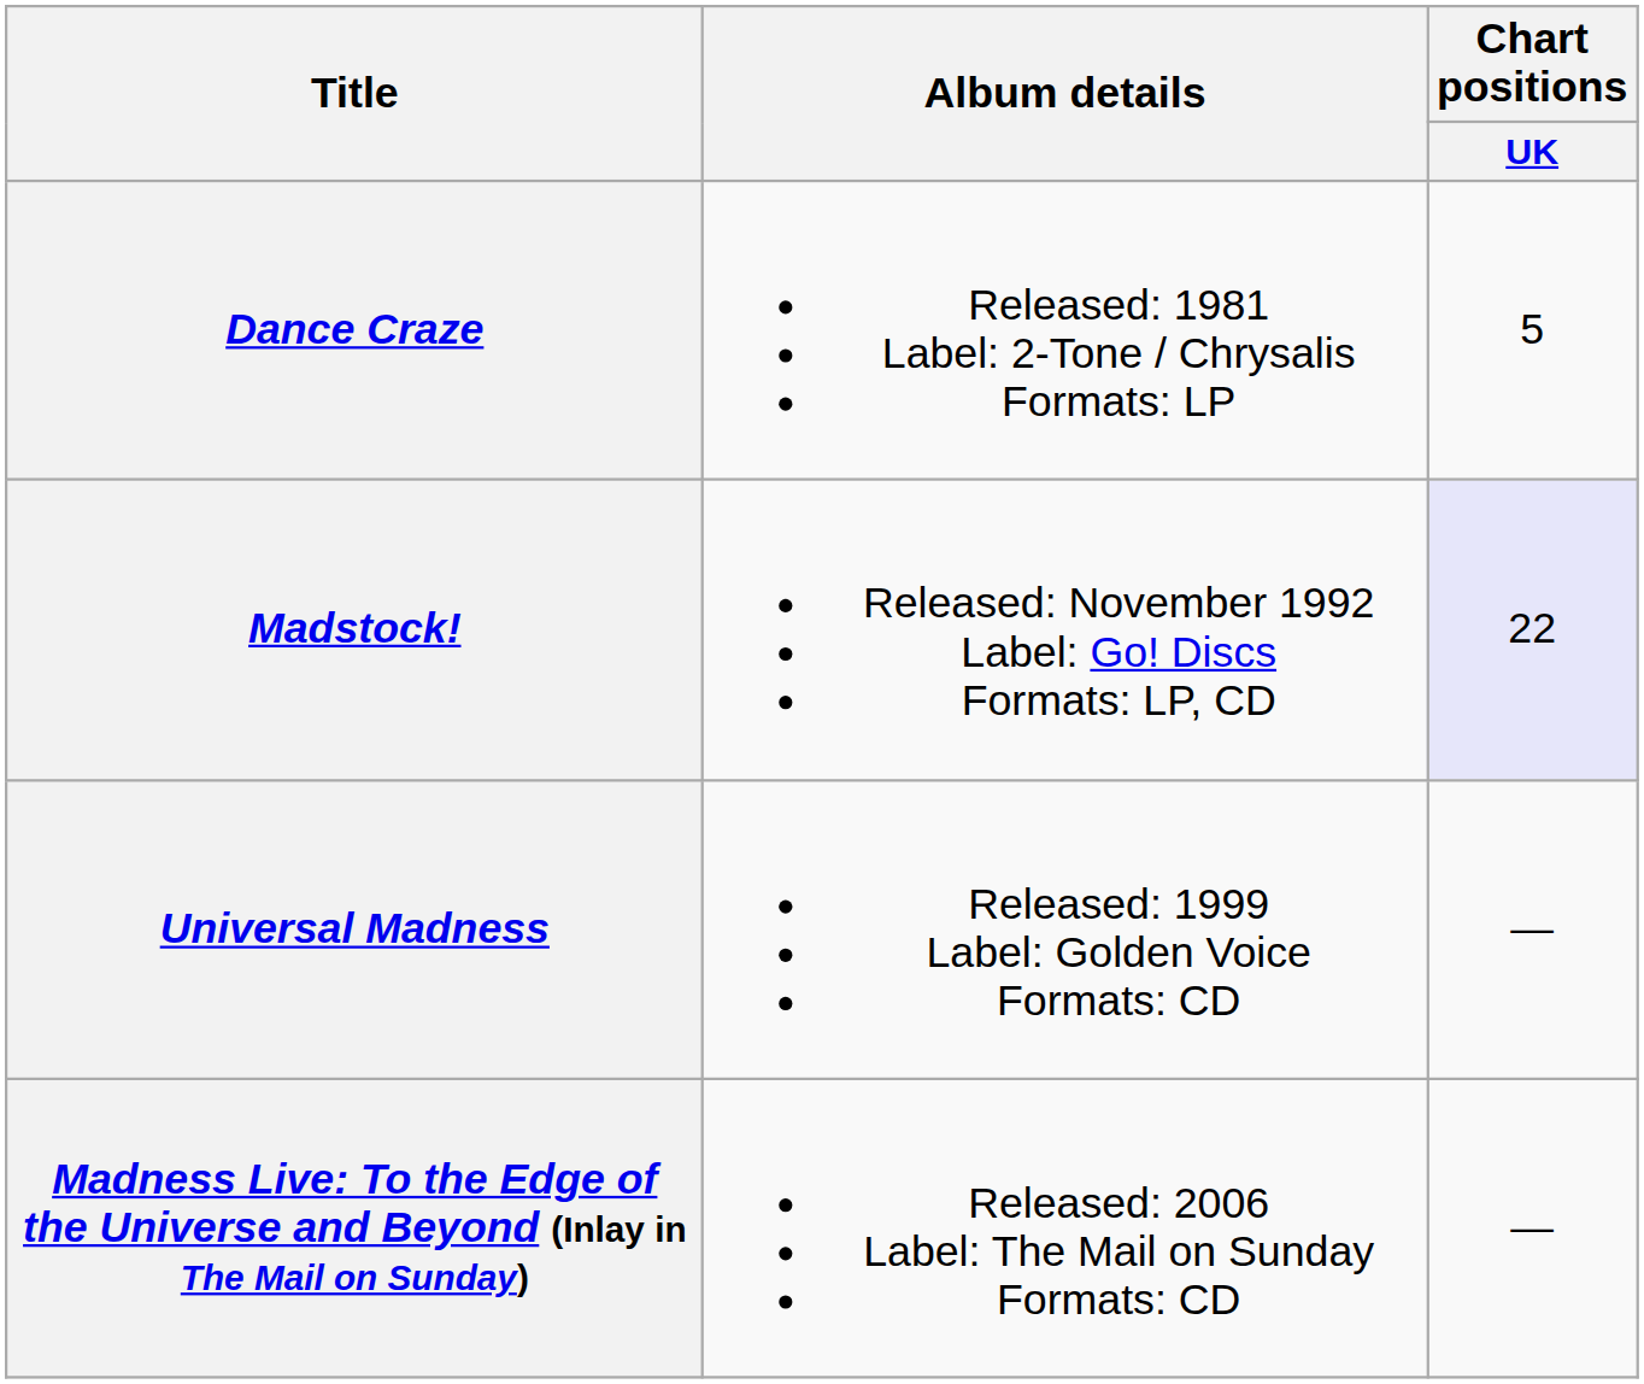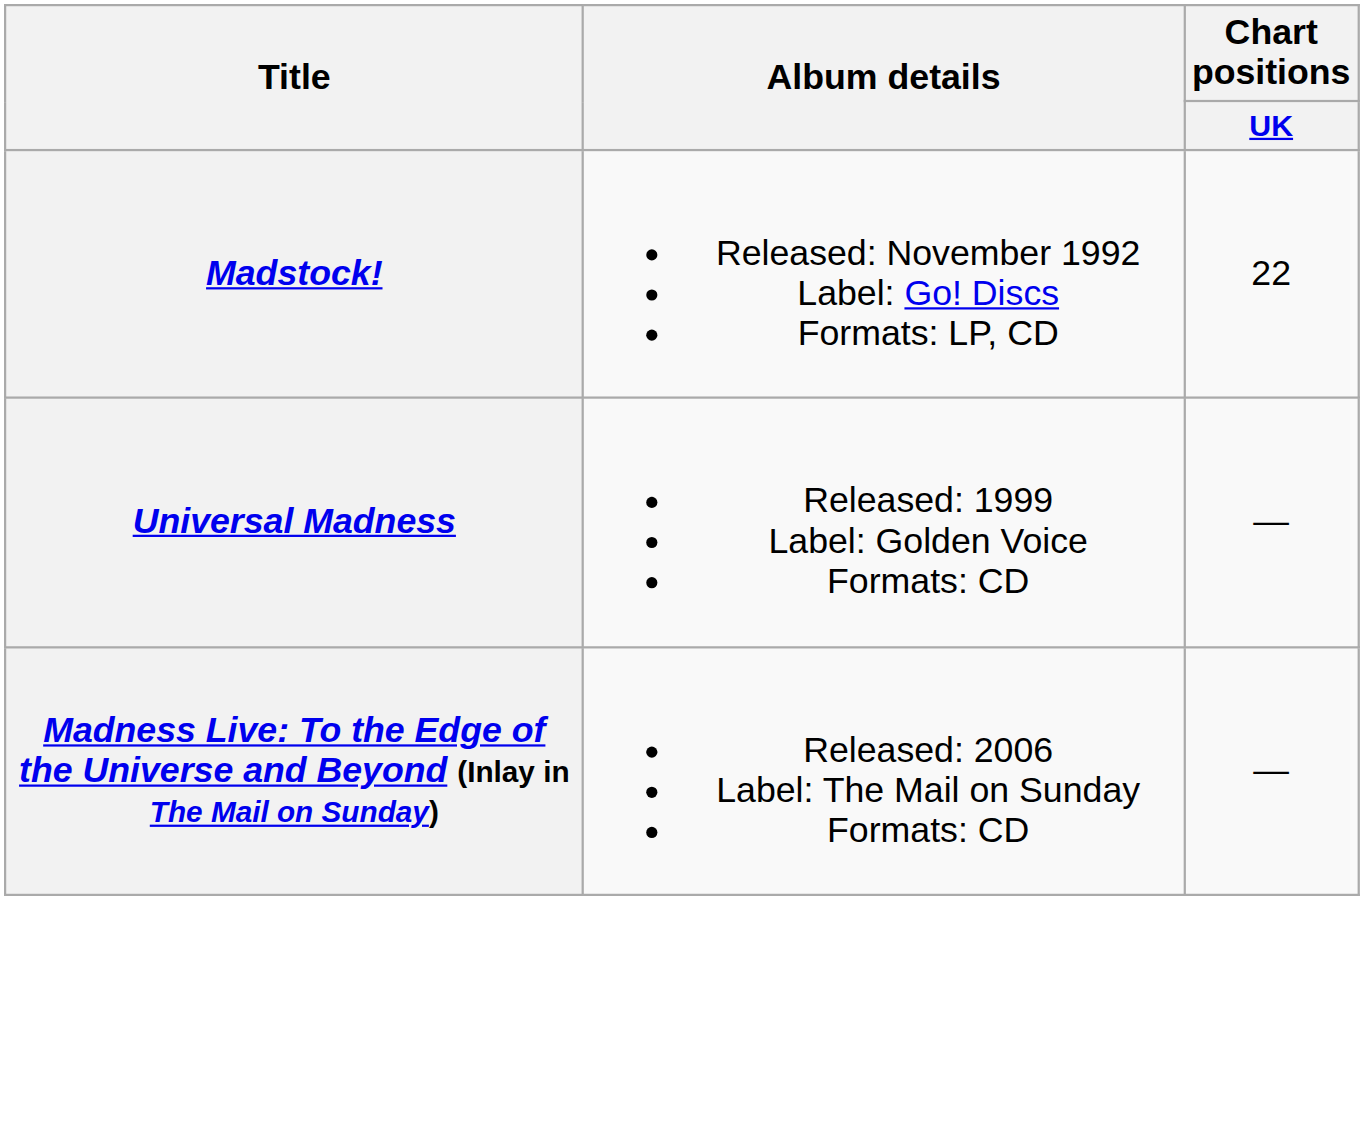- row: Dance Craze | Released: 1981 Label: 2-Tone / Chrysalis Formats: LP | 5
Madstock! | Chart positions / UK: lavender background -> no background
